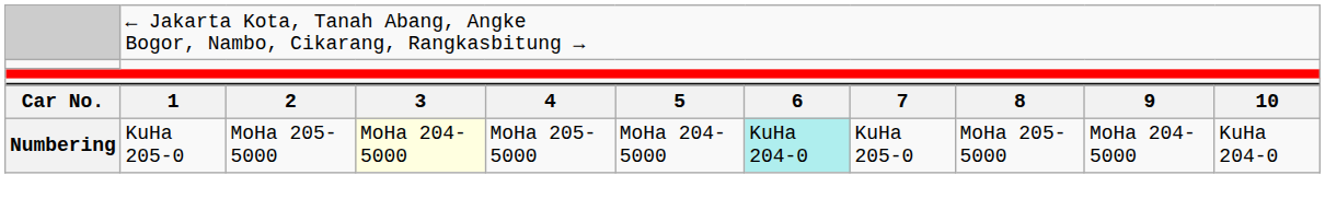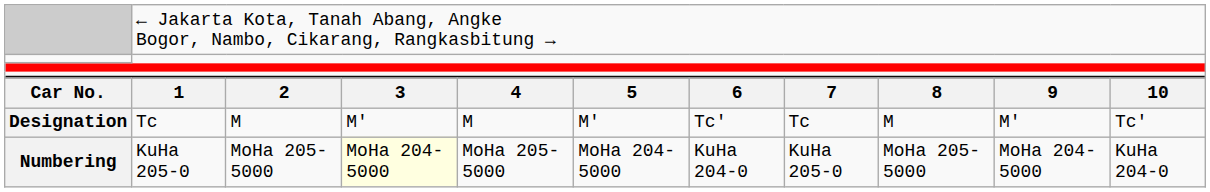+ row: Designation | Tc | M | M' | M | M' | Tc' | Tc | M | M' | Tc'
Numbering | column 7: paleturquoise background -> no background
